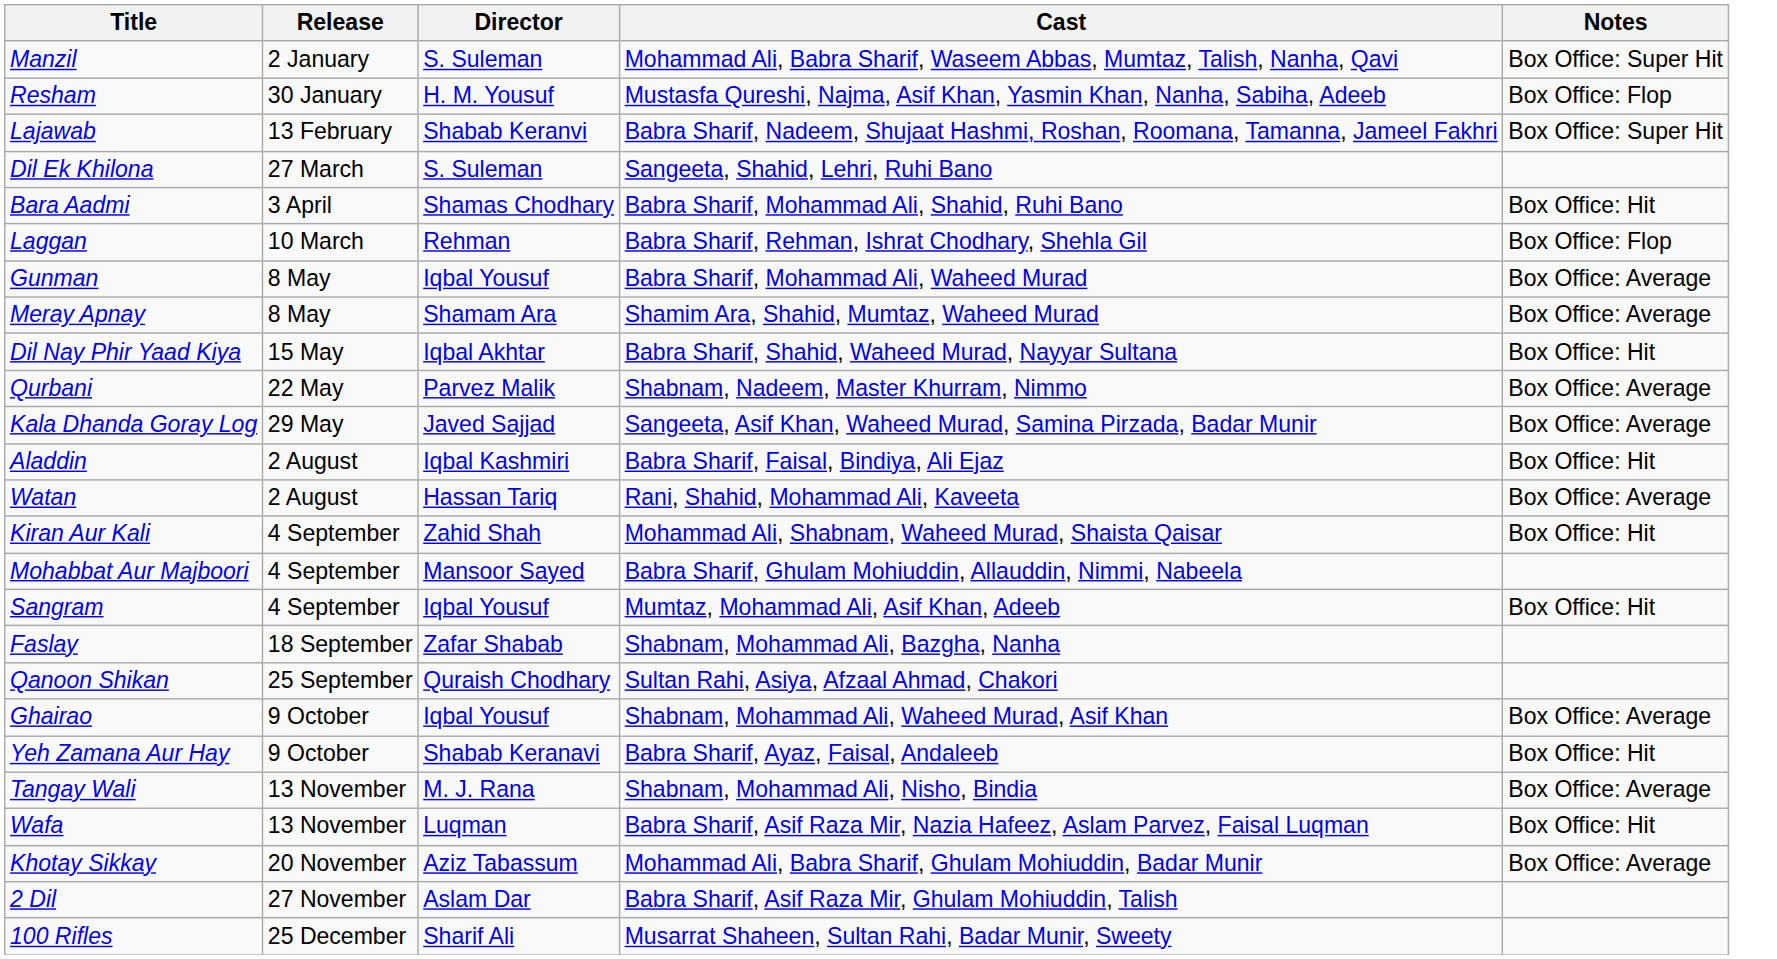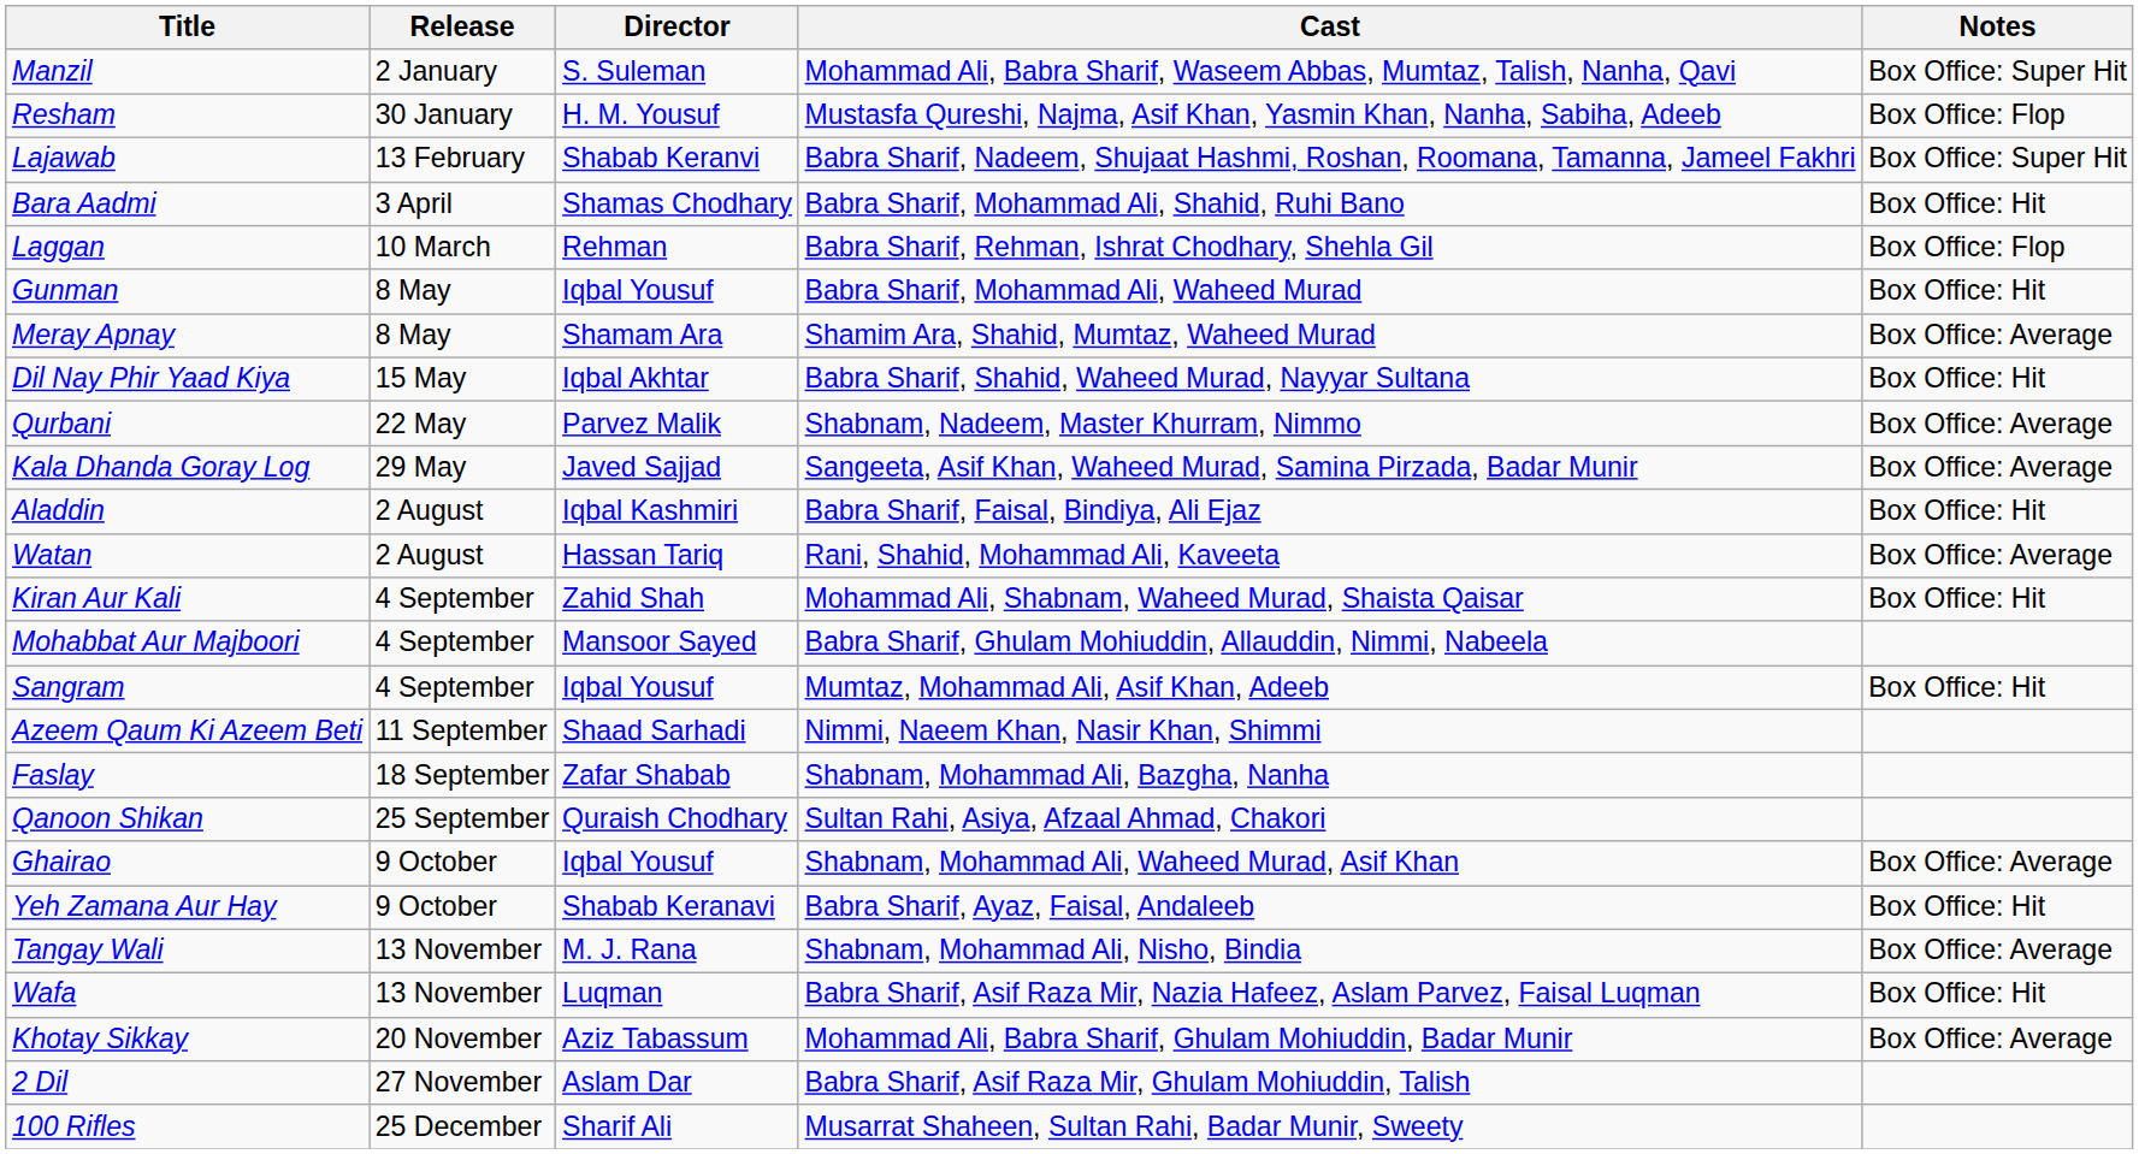- row: Dil Ek Khilona | 27 March | S. Suleman | Sangeeta, Shahid, Lehri, Ruhi Bano
Gunman | Notes: Box Office: Average -> Box Office: Hit
+ row: Azeem Qaum Ki Azeem Beti | 11 September | Shaad Sarhadi | Nimmi, Naeem Khan, Nasir Khan, Shimmi
